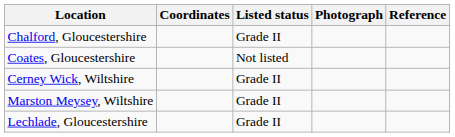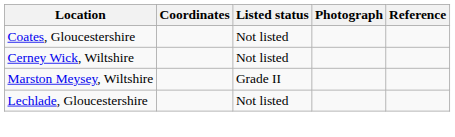- row: Chalford, Gloucestershire | Grade II
Cerney Wick, Wiltshire | Listed status: Grade II -> Not listed
Lechlade, Gloucestershire | Listed status: Grade II -> Not listed
